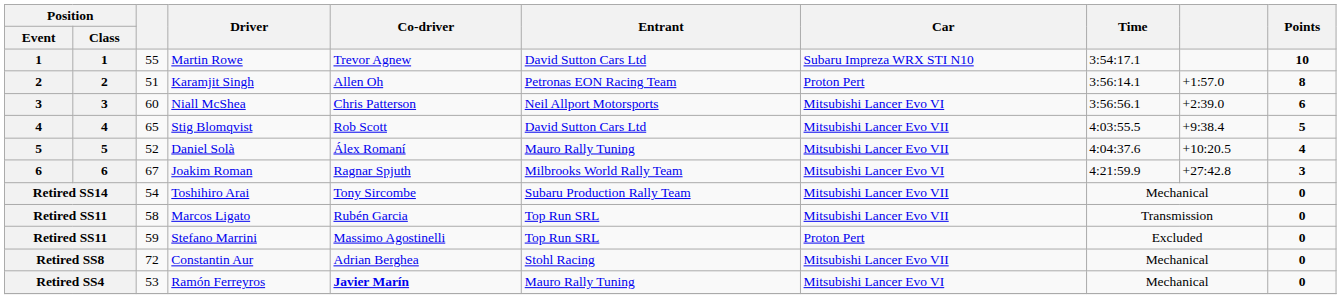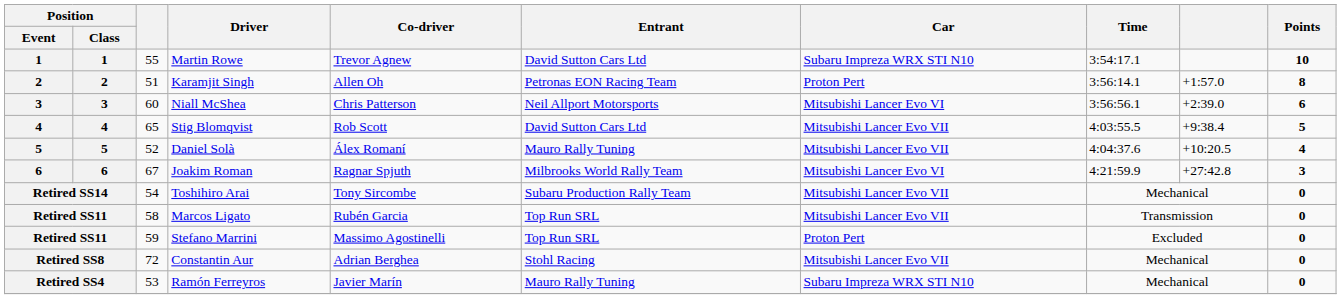Ramón Ferreyros | Co-driver: bold -> normal
Ramón Ferreyros | Car: Mitsubishi Lancer Evo VI -> Subaru Impreza WRX STI N10
